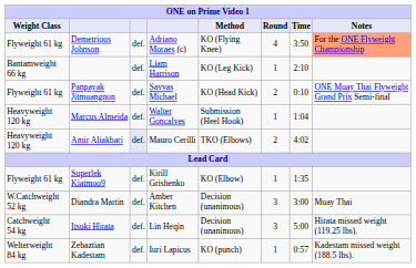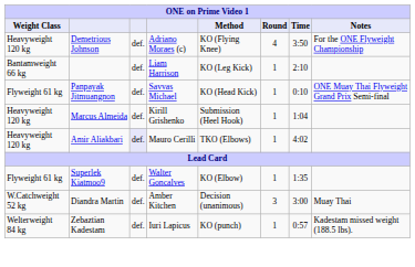Demetrious Johnson | Weight Class: Flyweight 61 kg -> Heavyweight 120 kg
Demetrious Johnson | Notes: lightsalmon background -> no background
Panpayak Jitmuangnon | Round: 2 -> 1
Marcus Almeida | column 4: Walter Goncalves -> Kirill Grishenko
Amir Aliakbari | Round: 2 -> 1
Superlek Kiatmoo9 | column 4: Kirill Grishenko -> Walter Goncalves
- row: Catchweight 54 kg | Itsuki Hirata | def. | Lin Heqin | Decision (unanimous) | 3 | 5:00 | Hirata missed weight (119.25 lbs).
